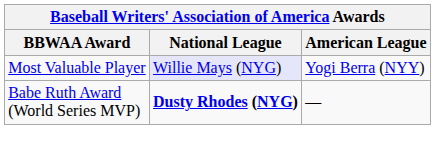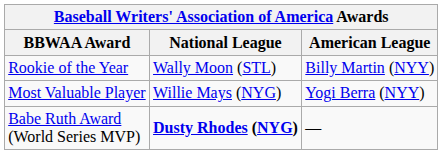+ row: Rookie of the Year | Wally Moon (STL) | Billy Martin (NYY)
Most Valuable Player | National League: lavender background -> no background
